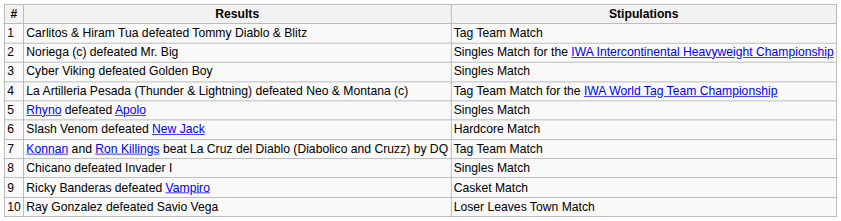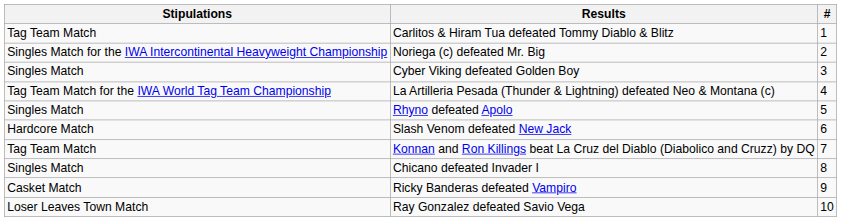columns swapped: # <-> Stipulations
